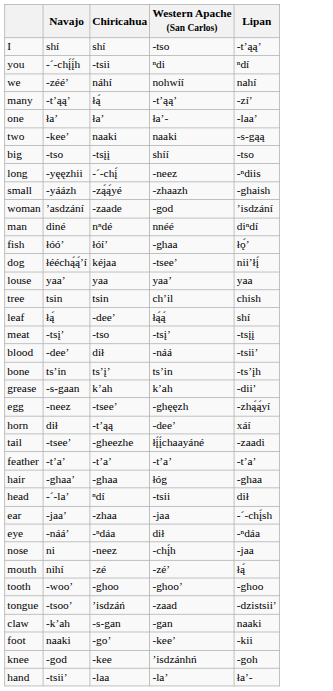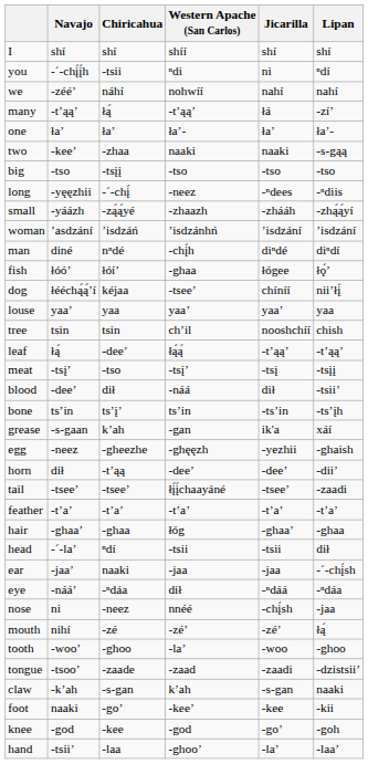+ column: Jicarilla | shí | ni | nahí | łá | ła’ | naaki | -tso | -ⁿdees | -zhááh | ’isdzání | diⁿdé | łógee | chíníí | yaa’ | nooshchíí | -t’ąą’ | -tsį | dił | -ts’in | ik'a | -yezhii | -dee’ | -tsee’ | -t’a’ | -ghaa’ | -tsii | -jaa | -ⁿdáá | -chį́sh | -zé’ | -woo | -zaadi | -s-gan | -kee | -go’ | -la’
I | Western Apache (San Carlos): -tso -> shíí
I | Lipan: -t’ąą’ -> shí
one | Lipan: -laa’ -> ła’-
two | Chiricahua: naaki -> -zhaa
big | Western Apache (San Carlos): shíí -> -tso
small | Lipan: -ghaish -> -zhą́ą́yí
woman | Chiricahua: -zaade -> ’isdzáń
woman | Western Apache (San Carlos): -god -> ’isdzánhń
man | Western Apache (San Carlos): nnéé -> -chį́h
leaf | Lipan: shí -> -t’ąą’
grease | Western Apache (San Carlos): k’ah -> -gan
grease | Lipan: -dii’ -> xáí
egg | Chiricahua: -tsee’ -> -gheezhe
egg | Lipan: -zhą́ą́yí -> -ghaish
horn | Lipan: xáí -> -dii’
tail | Chiricahua: -gheezhe -> -tsee’
ear | Chiricahua: -zhaa -> naaki
nose | Western Apache (San Carlos): -chį́h -> nnéé
tooth | Western Apache (San Carlos): -ghoo’ -> -la’
tongue | Chiricahua: ’isdzáń -> -zaade
claw | Western Apache (San Carlos): -gan -> k’ah
knee | Western Apache (San Carlos): ’isdzánhń -> -god
hand | Western Apache (San Carlos): -la’ -> -ghoo’
hand | Lipan: ła’- -> -laa’
